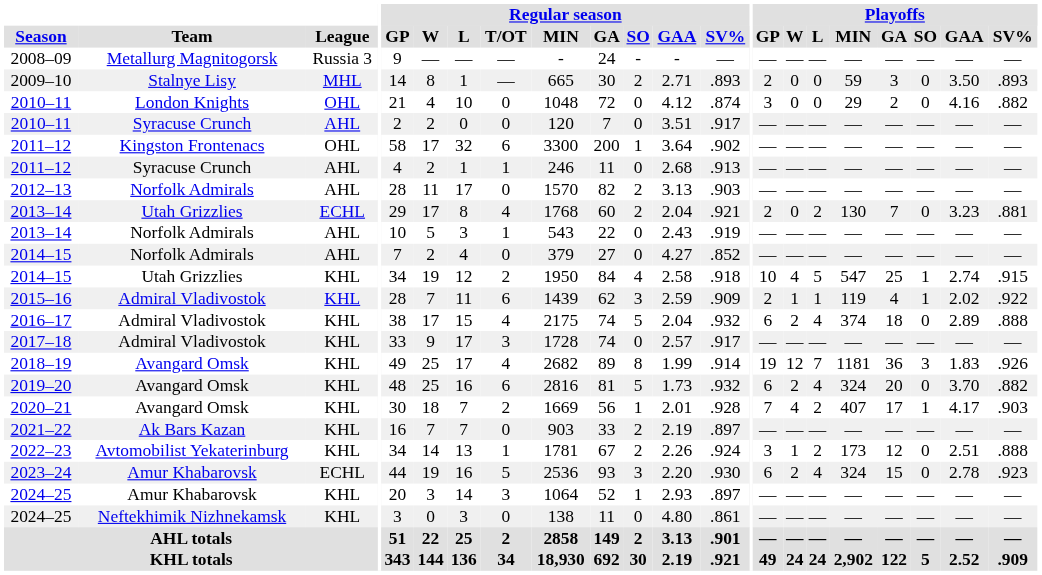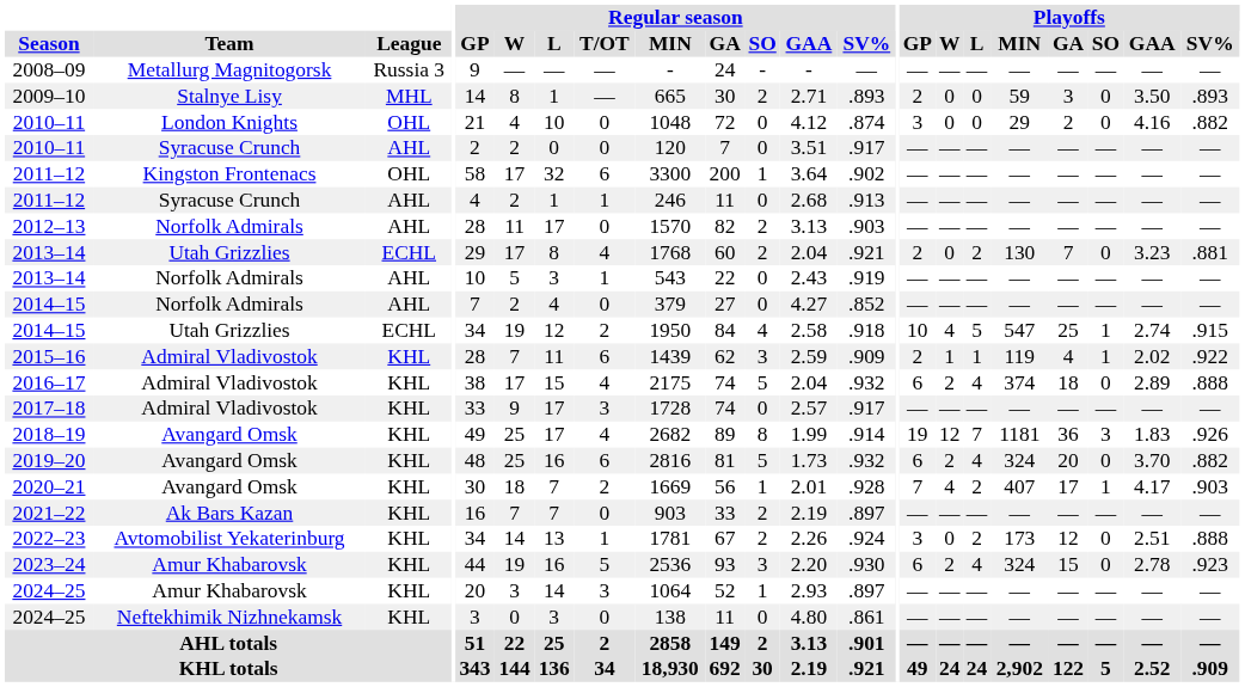2014–15 / Utah Grizzlies | League: KHL -> ECHL
2022–23 | Playoffs / W: 1 -> 0
2023–24 | League: ECHL -> KHL
